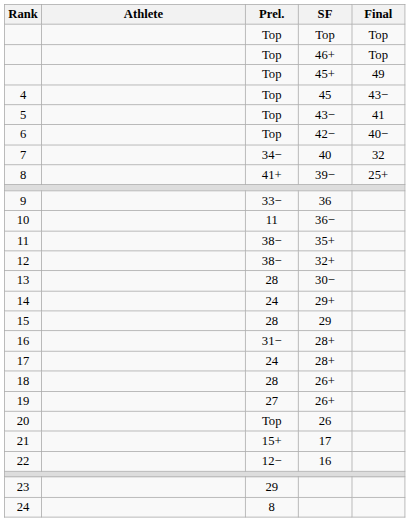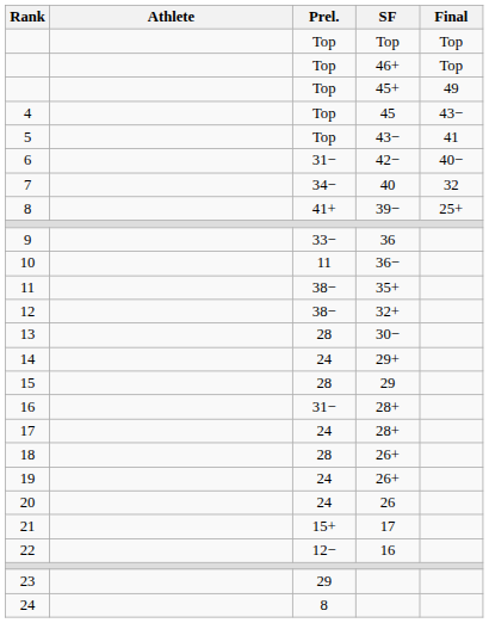6 | Prel.: Top -> 31−
19 | Prel.: 27 -> 24
20 | Prel.: Top -> 24
